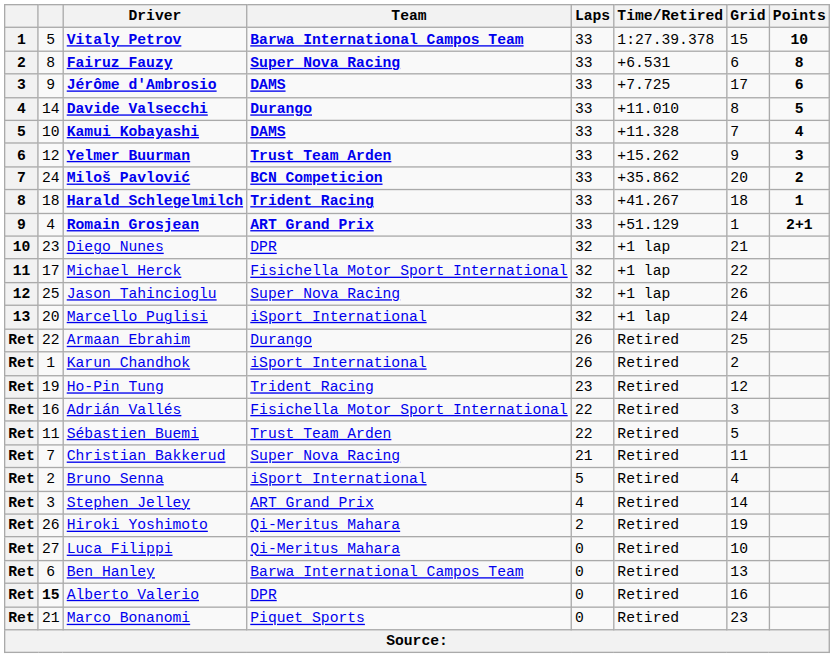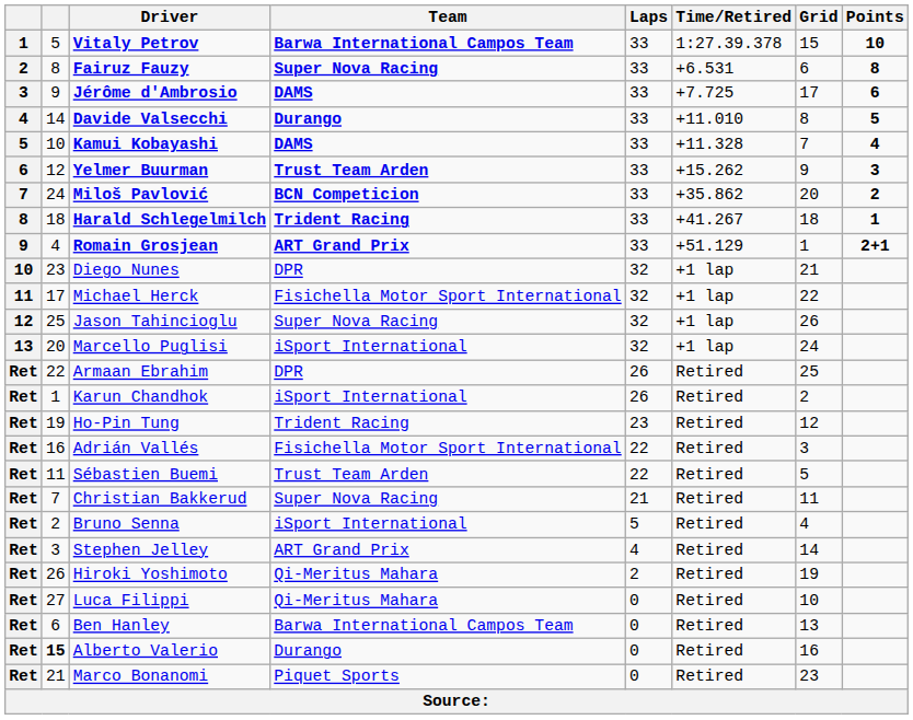Armaan Ebrahim | Team: Durango -> DPR
Alberto Valerio | Team: DPR -> Durango
